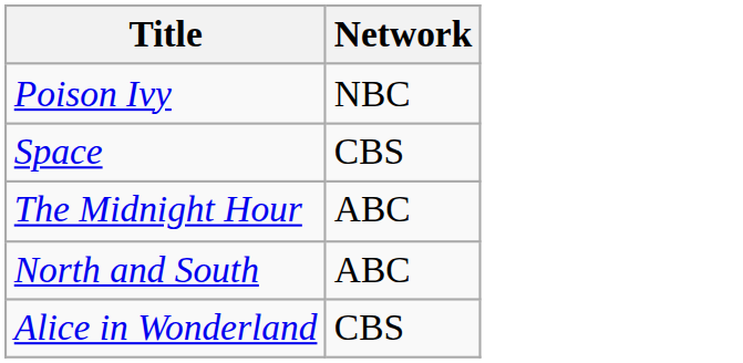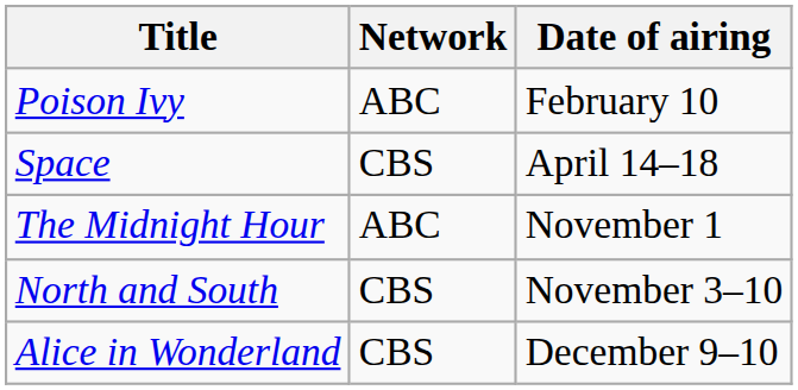+ column: Date of airing | February 10 | April 14–18 | November 1 | November 3–10 | December 9–10
Poison Ivy | Network: NBC -> ABC
North and South | Network: ABC -> CBS
